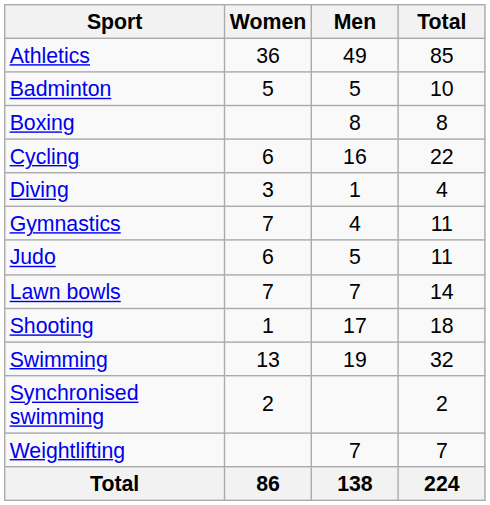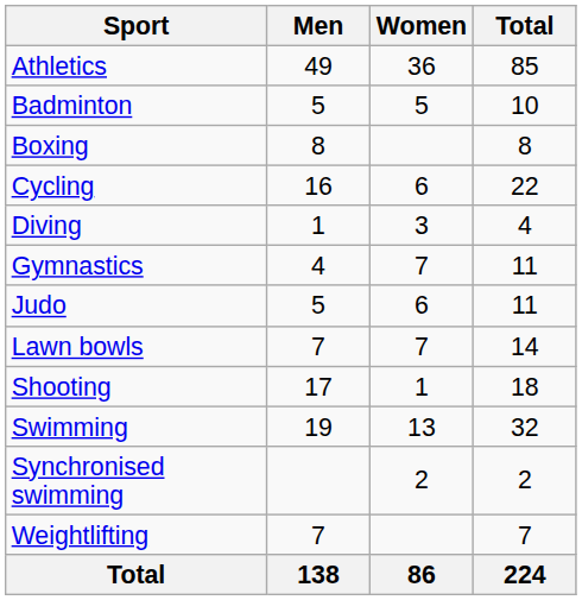columns swapped: Men <-> Women
